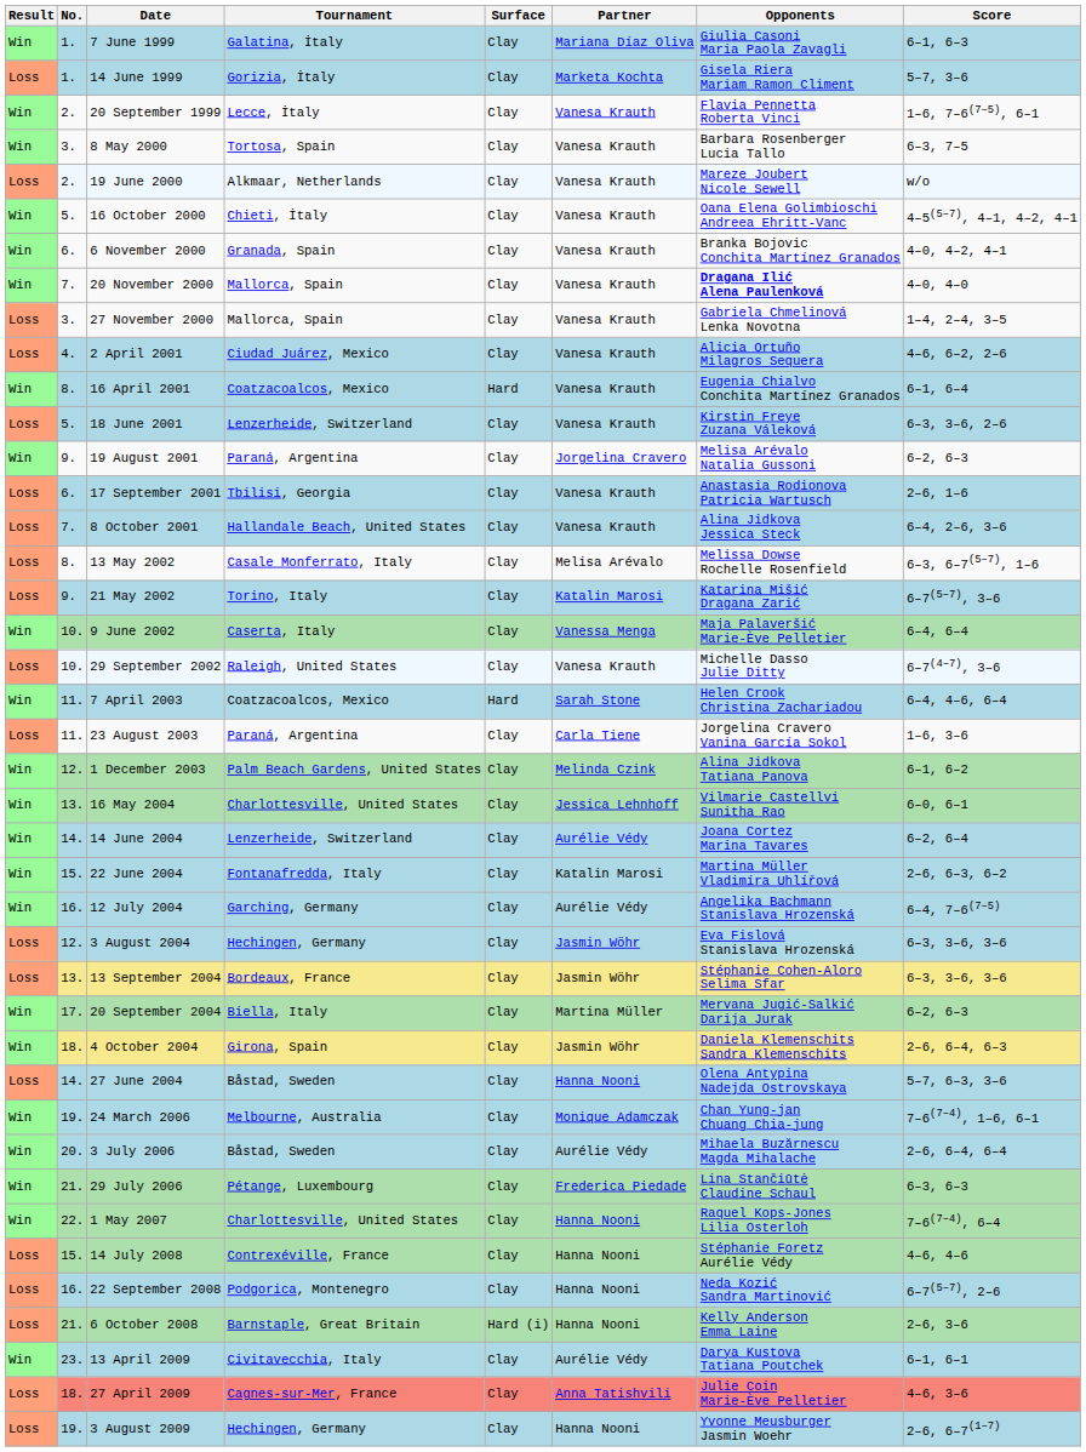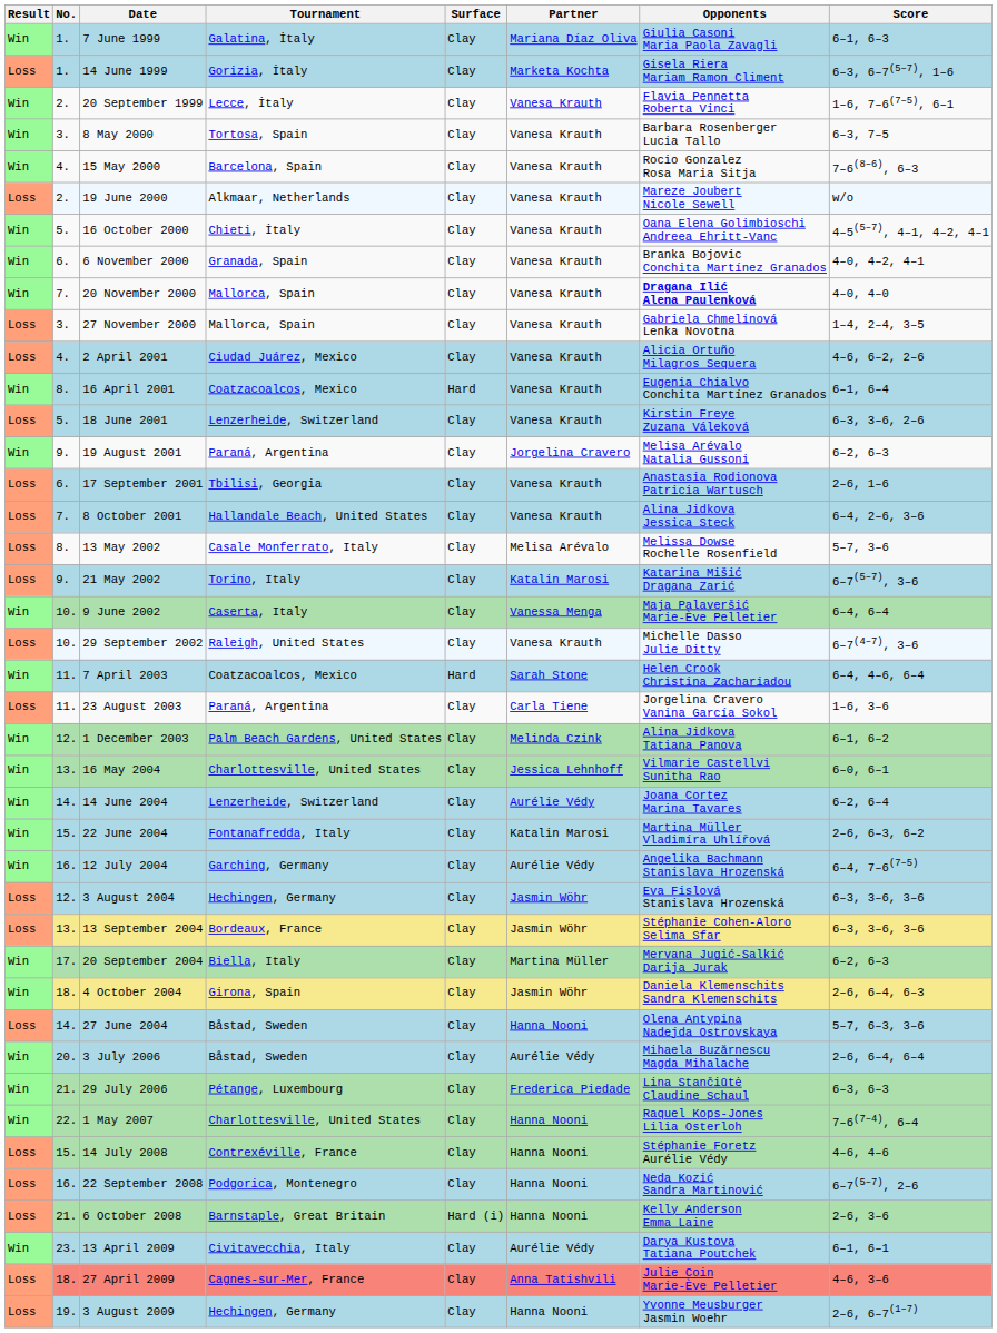14 June 1999 | Score: 5–7, 3–6 -> 6–3, 6–7(5–7), 1–6
+ row: Win | 4. | 15 May 2000 | Barcelona, Spain | Clay | Vanesa Krauth | Rocio Gonzalez Rosa Maria Sitja | 7–6(8–6), 6–3
13 May 2002 | Score: 6–3, 6–7(5–7), 1–6 -> 5–7, 3–6
- row: Win | 19. | 24 March 2006 | Melbourne, Australia | Clay | Monique Adamczak | Chan Yung-jan Chuang Chia-jung | 7–6(7–4), 1–6, 6–1
